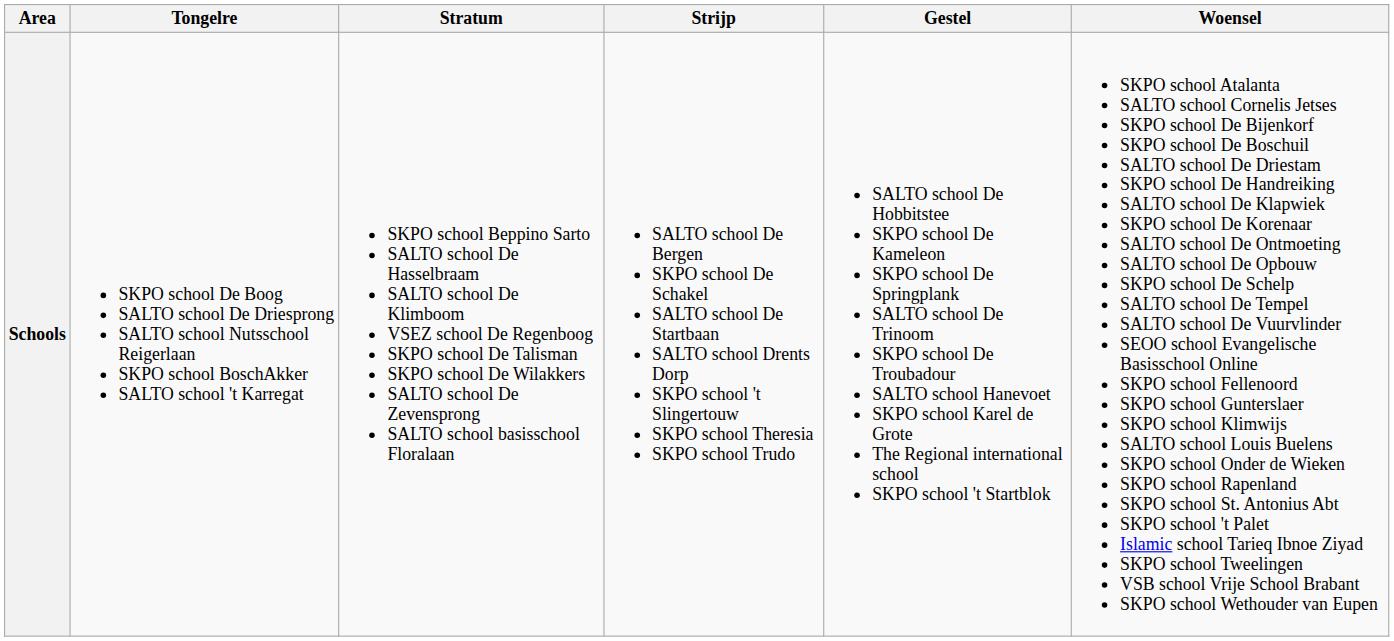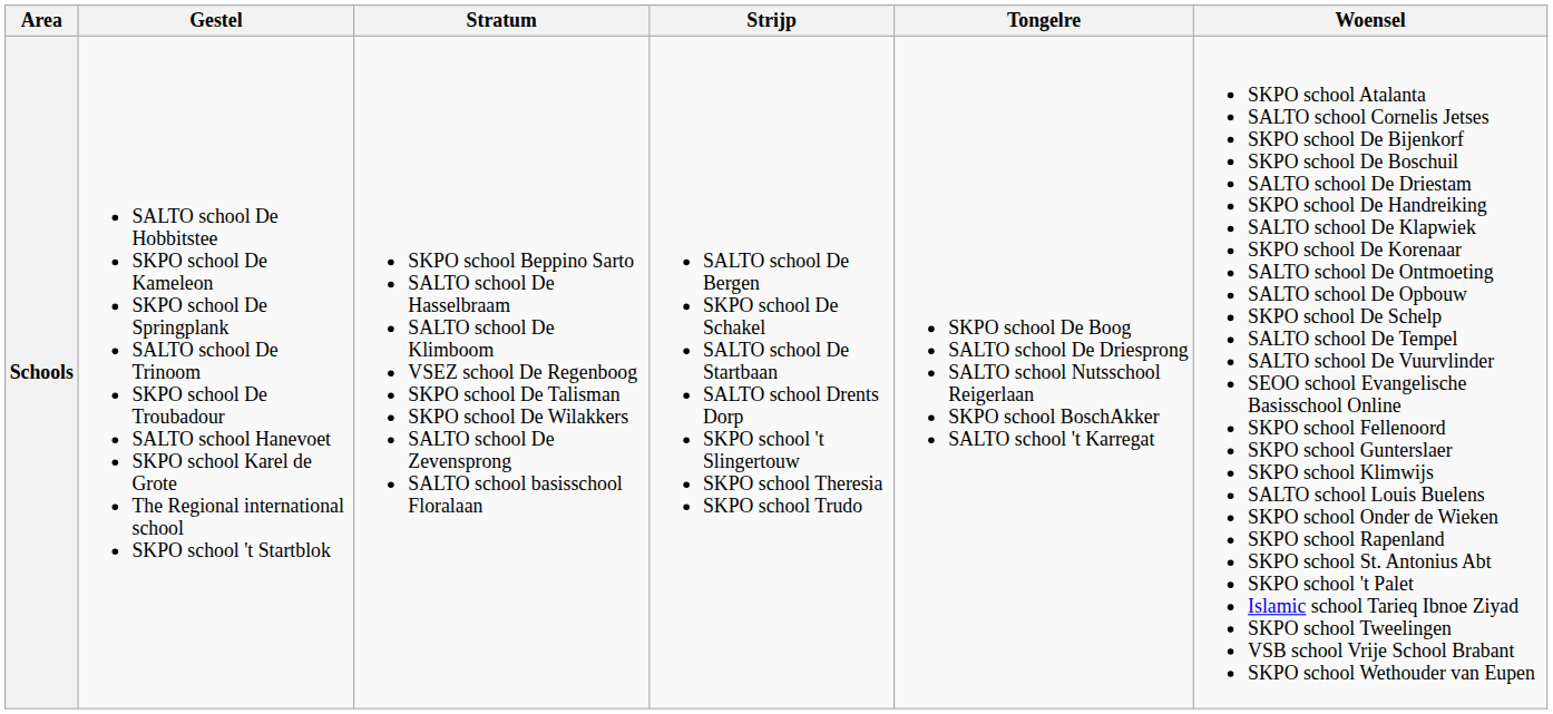columns swapped: Gestel <-> Tongelre
